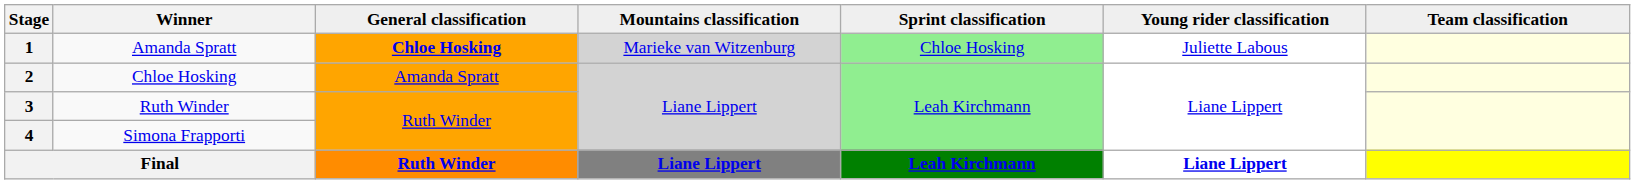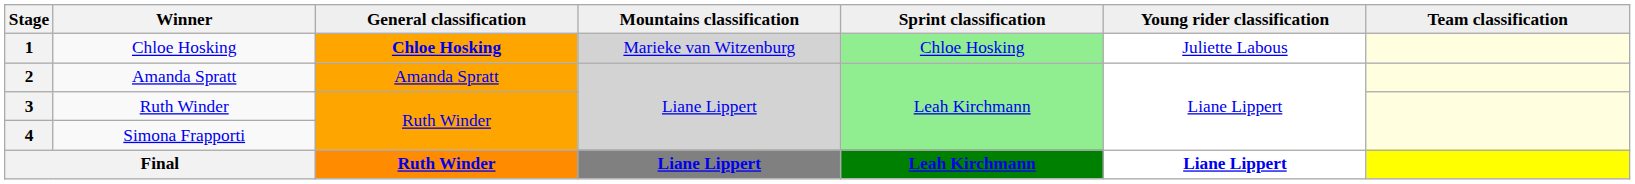1 | Winner: Amanda Spratt -> Chloe Hosking
2 | Winner: Chloe Hosking -> Amanda Spratt
